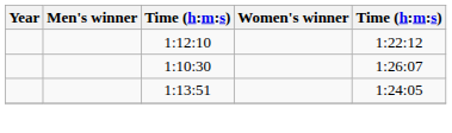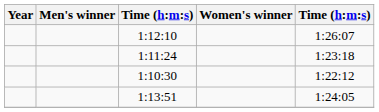1:12:10 | column 5: 1:22:12 -> 1:26:07
+ row: 1:11:24 | 1:23:18
1:10:30 | column 5: 1:26:07 -> 1:22:12
